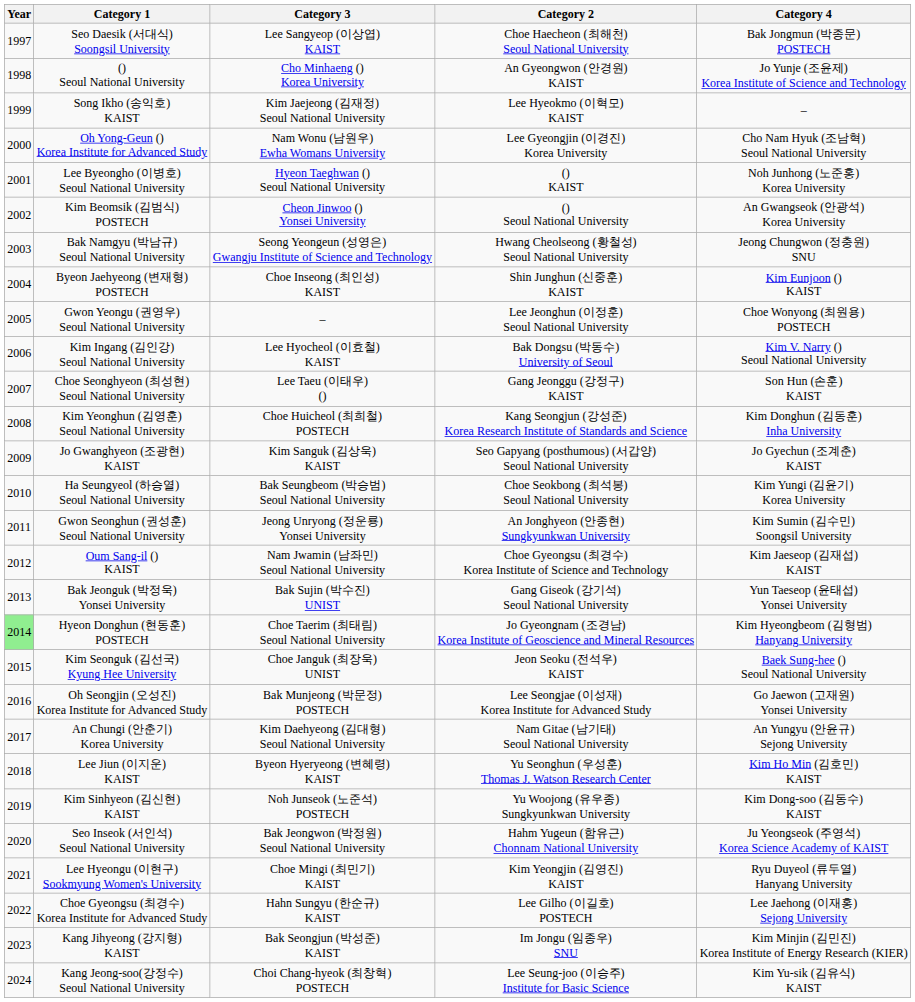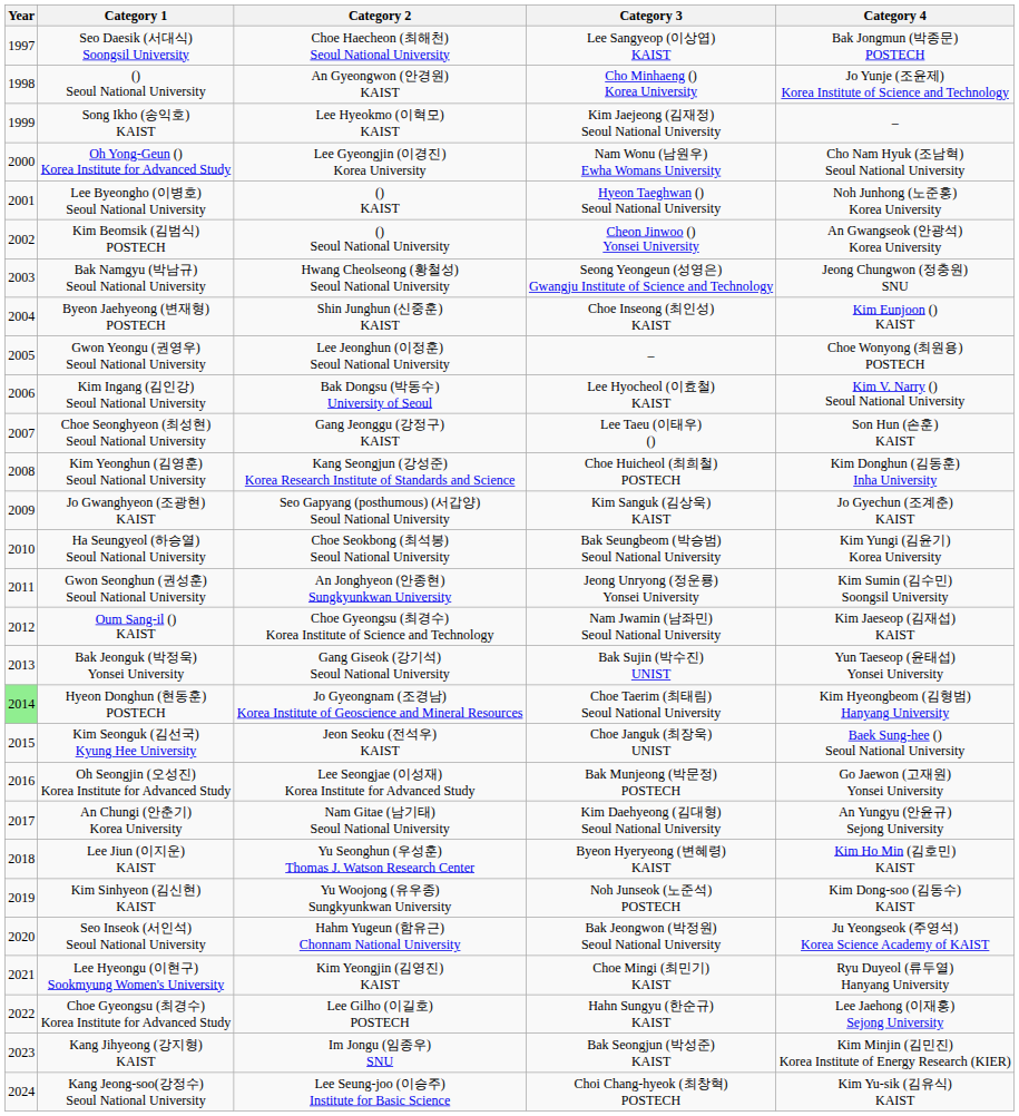columns swapped: Category 2 <-> Category 3
